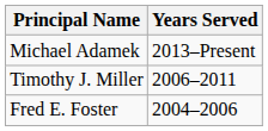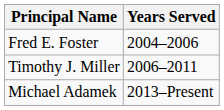rows swapped: Fred E. Foster <-> Michael Adamek
